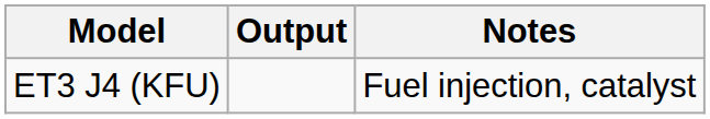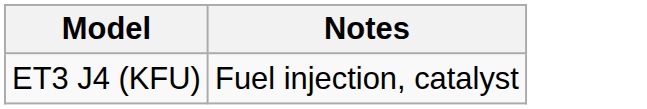- column: Output
